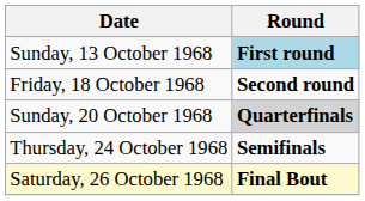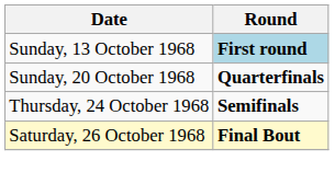- row: Friday, 18 October 1968 | Second round
Sunday, 20 October 1968 | Round: lightgrey background -> no background
